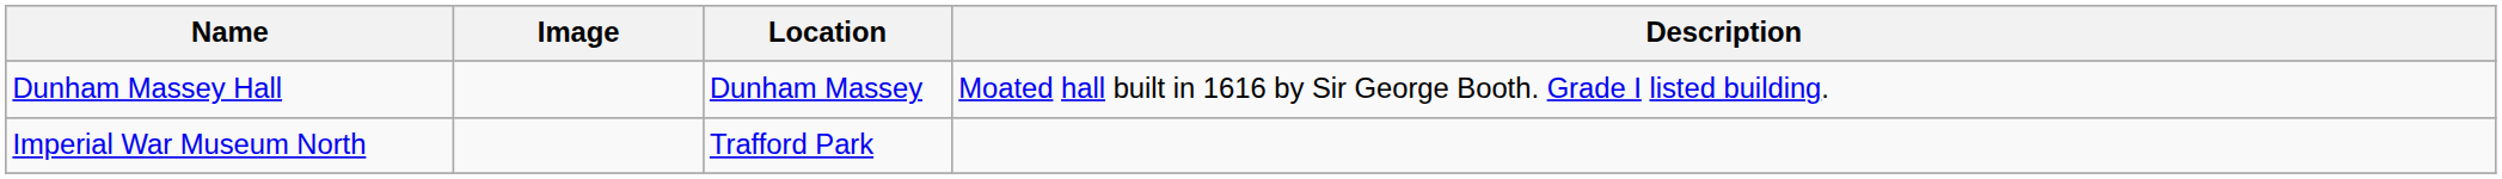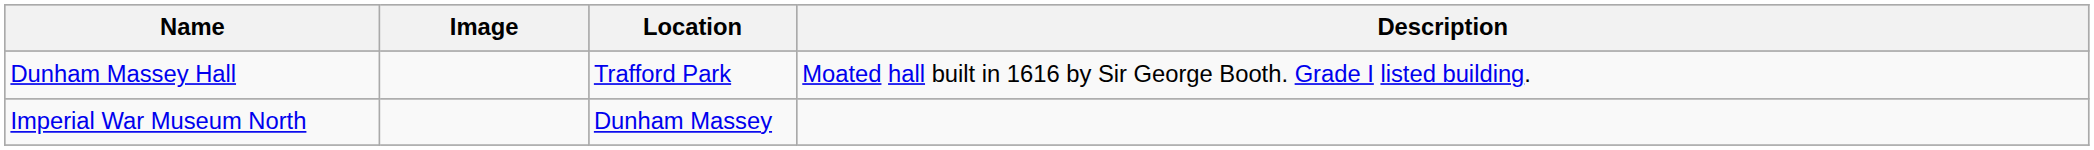Dunham Massey Hall | Location: Dunham Massey -> Trafford Park
Imperial War Museum North | Location: Trafford Park -> Dunham Massey
